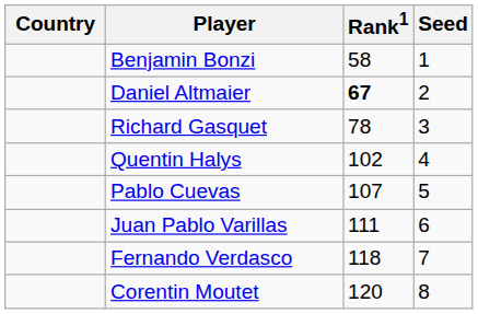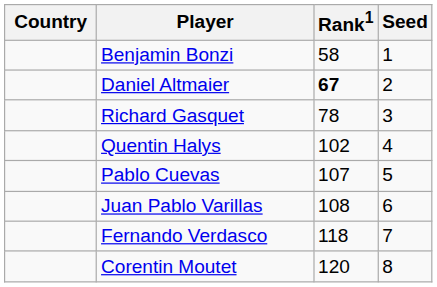Juan Pablo Varillas | Rank1: 111 -> 108
